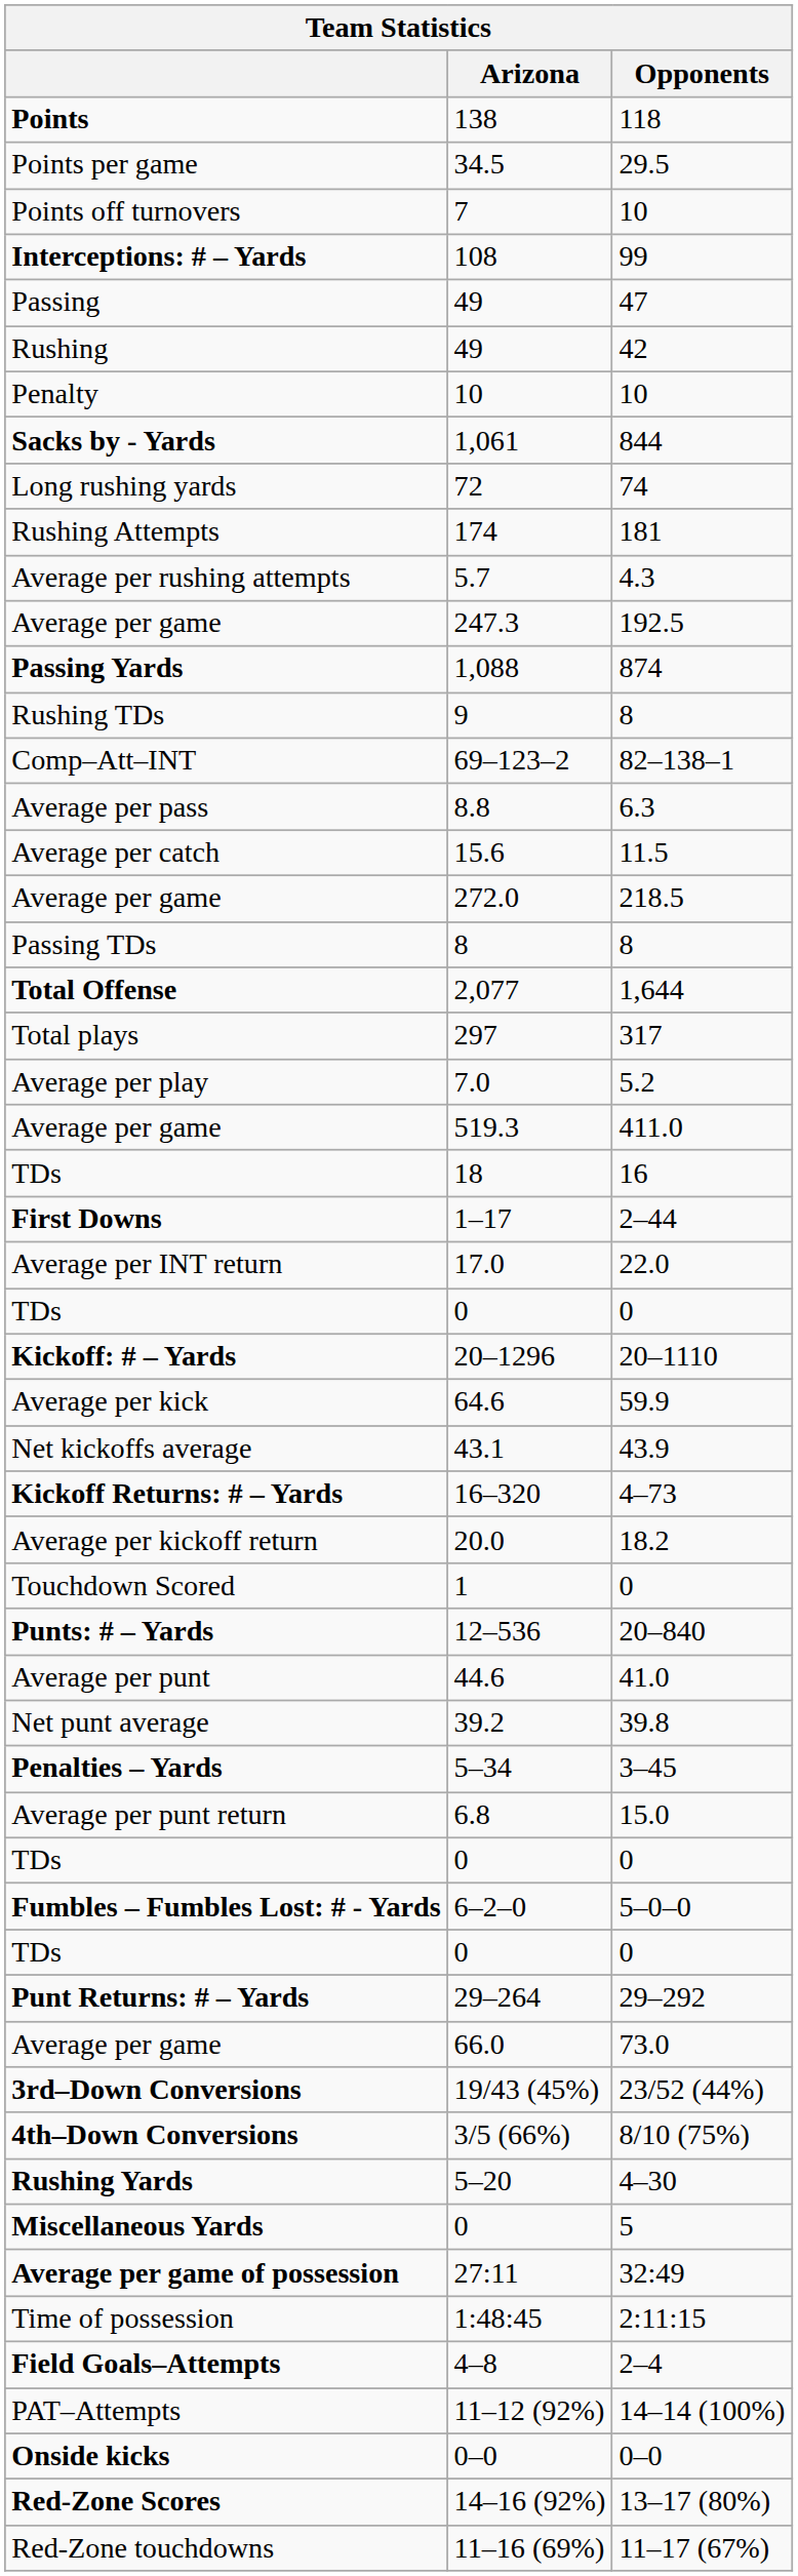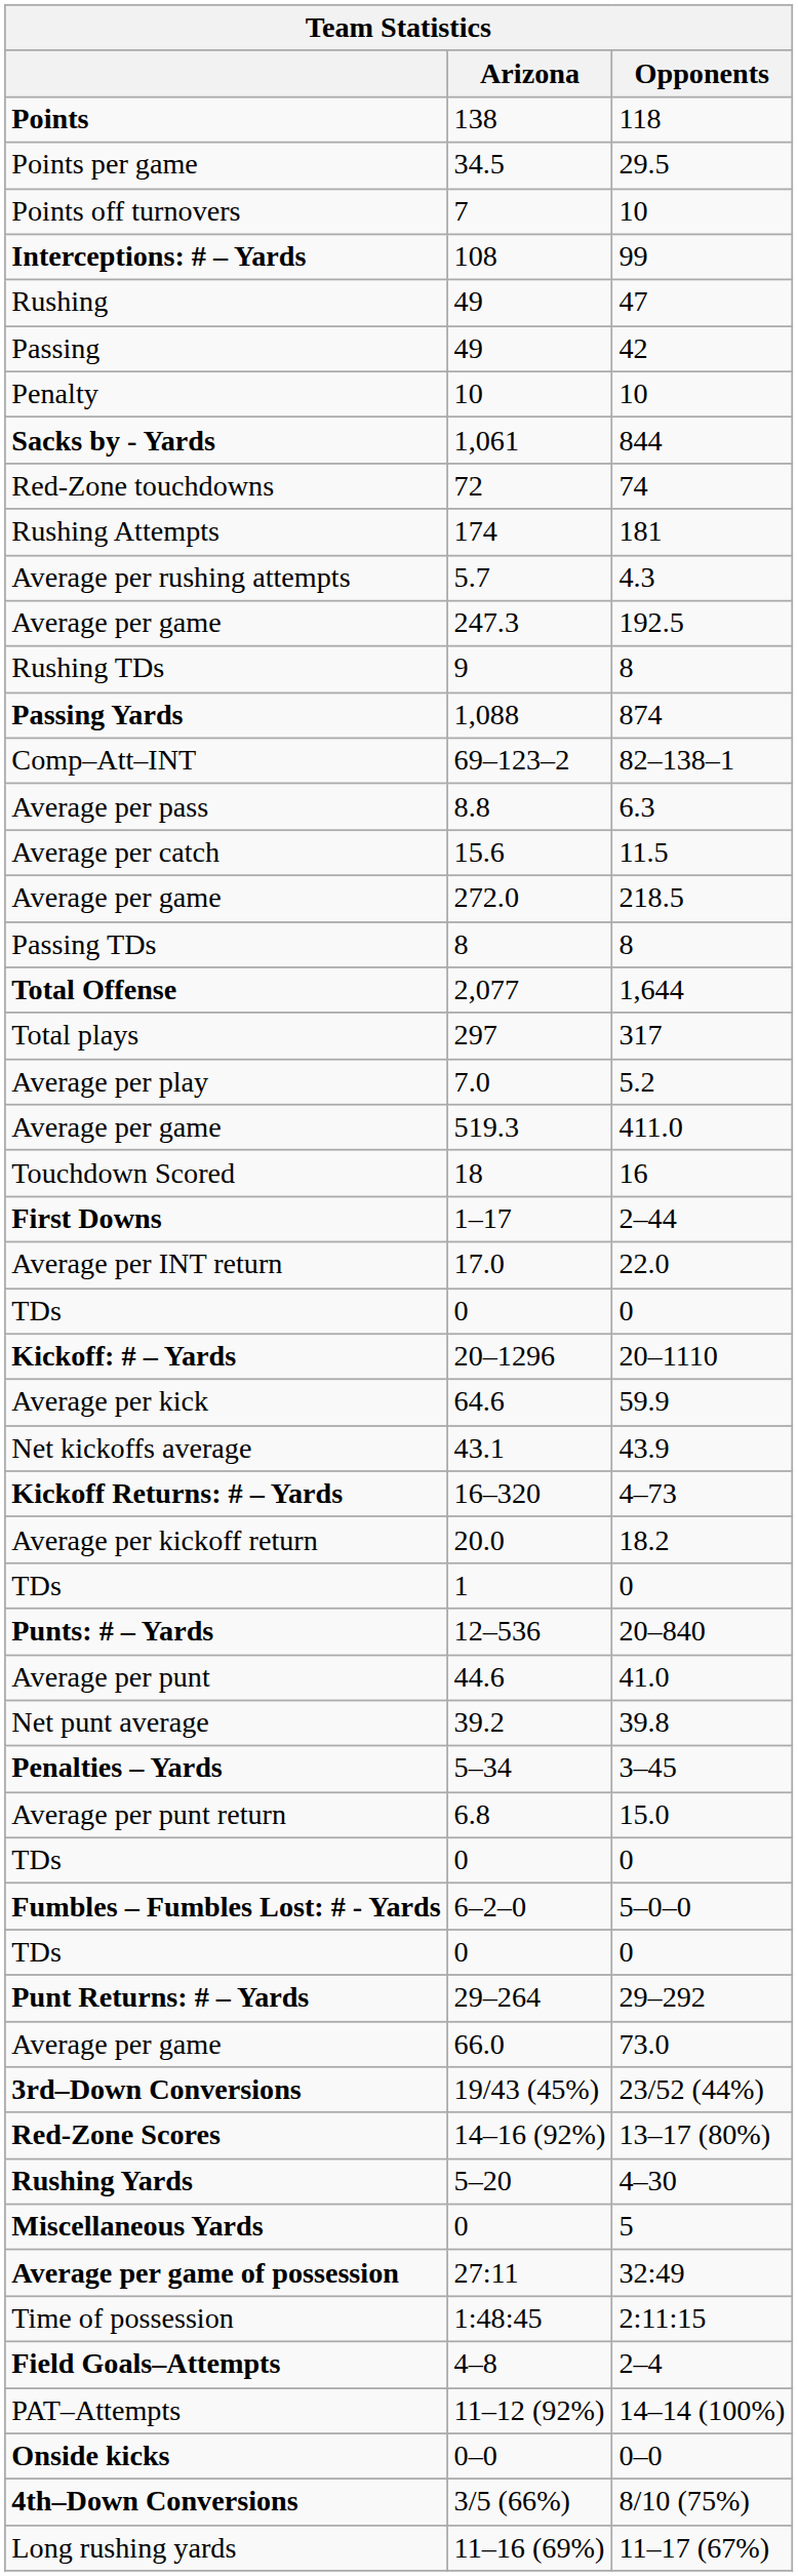49 / 47 | column 1: Passing -> Rushing
49 / 42 | column 1: Rushing -> Passing
72 | column 1: Long rushing yards -> Red-Zone touchdowns
rows swapped: 9 <-> 1,088
18 | column 1: TDs -> Touchdown Scored
1 | column 1: Touchdown Scored -> TDs
rows swapped: 3/5 (66%) <-> 14–16 (92%)
11–16 (69%) | column 1: Red-Zone touchdowns -> Long rushing yards
